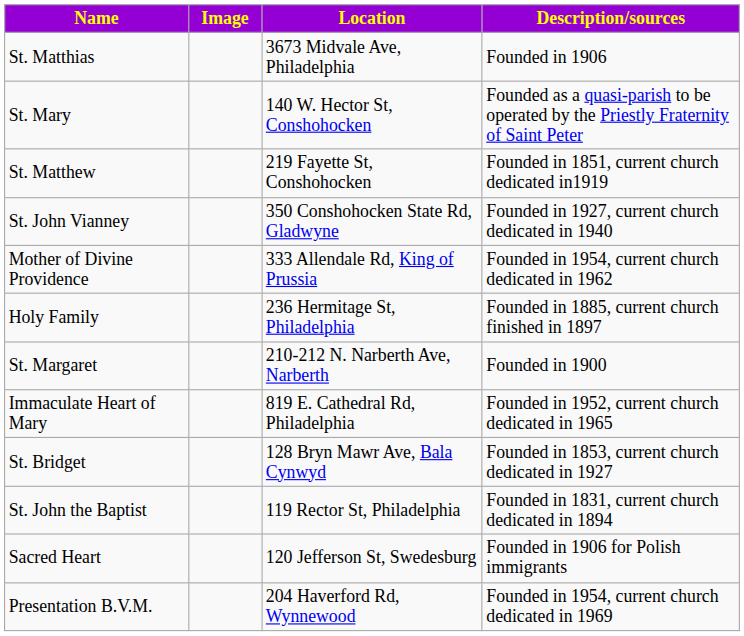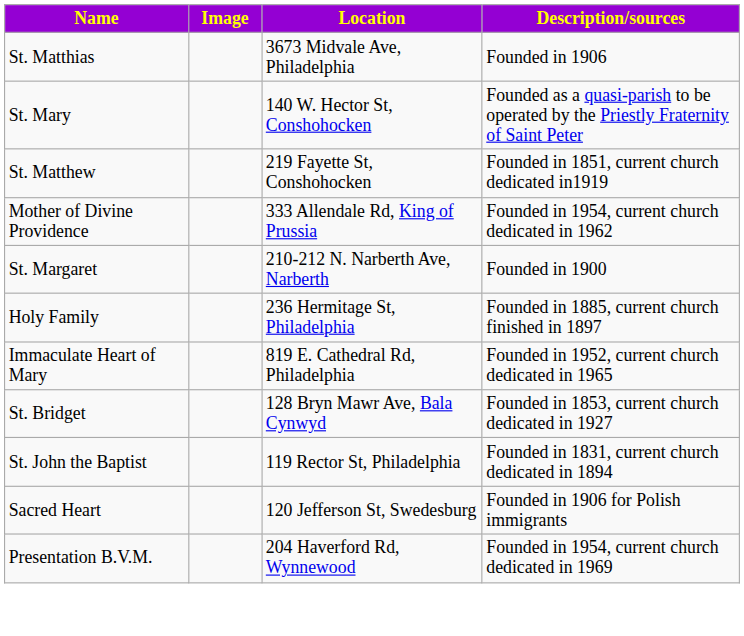- row: St. John Vianney | 350 Conshohocken State Rd, Gladwyne | Founded in 1927, current church dedicated in 1940
rows swapped: St. Margaret <-> Holy Family
